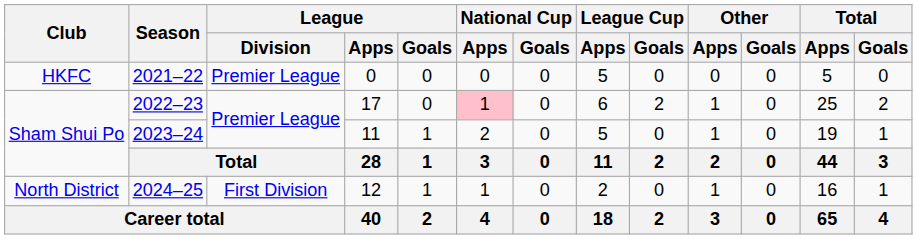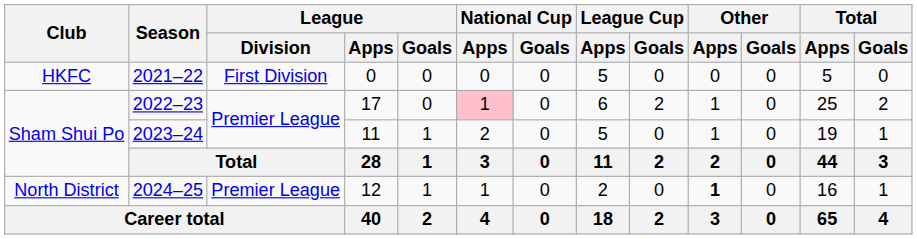2021–22 | League / Division: Premier League -> First Division
2024–25 | League / Division: First Division -> Premier League
2024–25 | Other / Apps: normal -> bold
